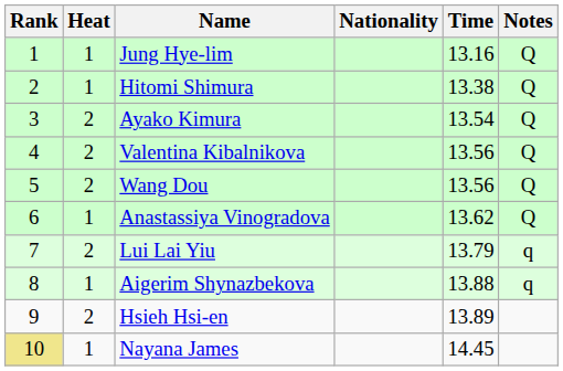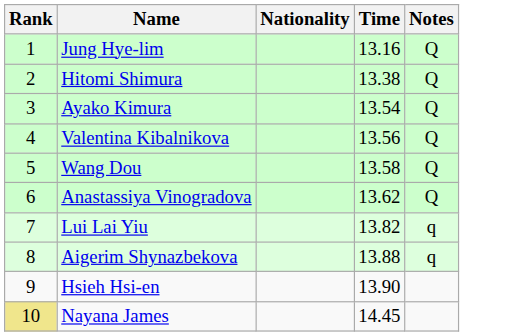- column: Heat | 1 | 1 | 2 | 2 | 2 | 1 | 2 | 1 | 2 | 1
Wang Dou | Time: 13.56 -> 13.58
Lui Lai Yiu | Time: 13.79 -> 13.82
Hsieh Hsi-en | Time: 13.89 -> 13.90
